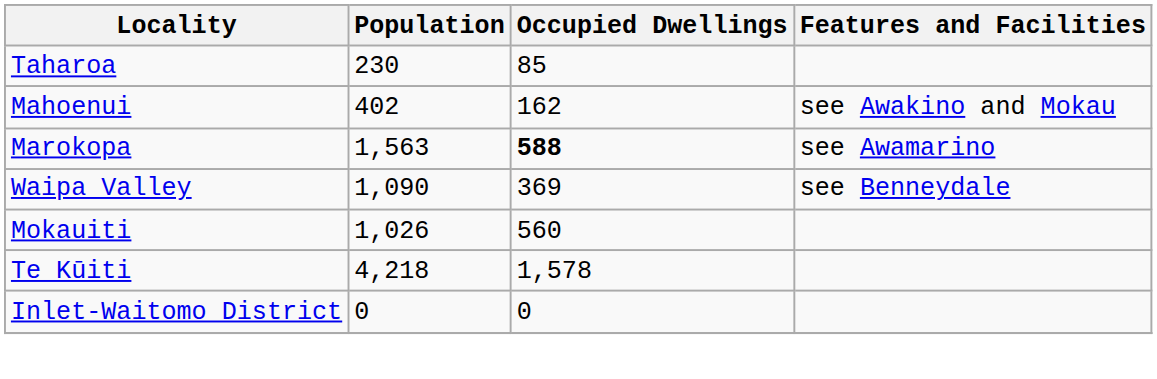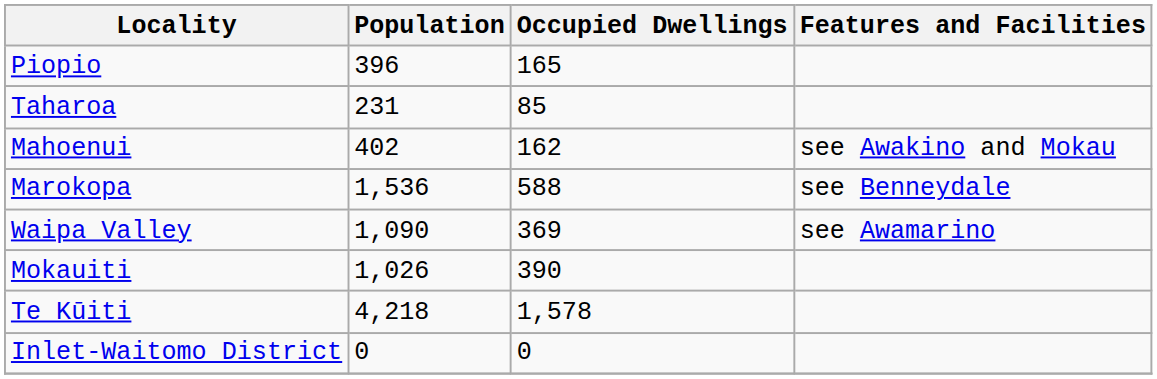+ row: Piopio | 396 | 165
Taharoa | Population: 230 -> 231
Marokopa | Population: 1,563 -> 1,536
Marokopa | Occupied Dwellings: bold -> normal
Marokopa | Features and Facilities: see Awamarino -> see Benneydale
Waipa Valley | Features and Facilities: see Benneydale -> see Awamarino
Mokauiti | Occupied Dwellings: 560 -> 390
